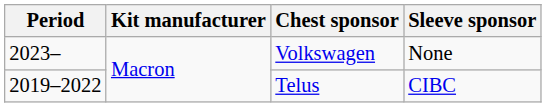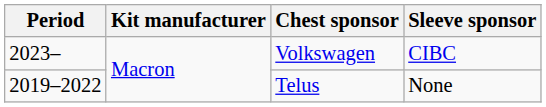Volkswagen | Sleeve sponsor: None -> CIBC
Telus | Sleeve sponsor: CIBC -> None
